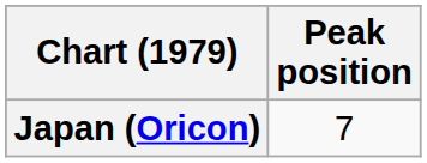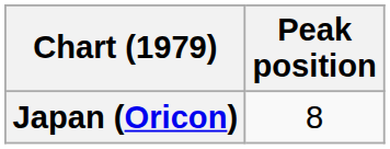Japan (Oricon) | Peak position: 7 -> 8
